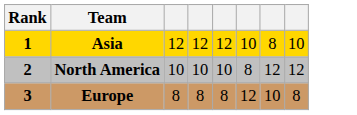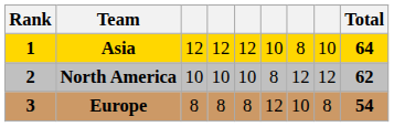+ column: Total | 64 | 62 | 54
